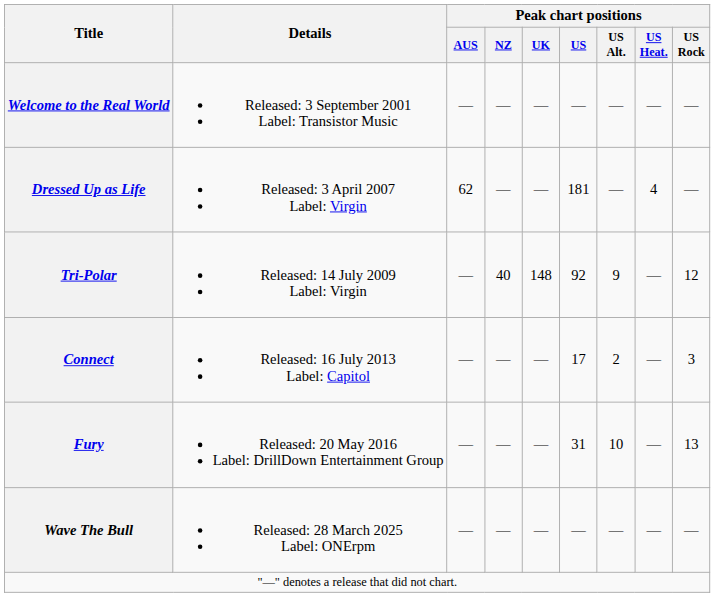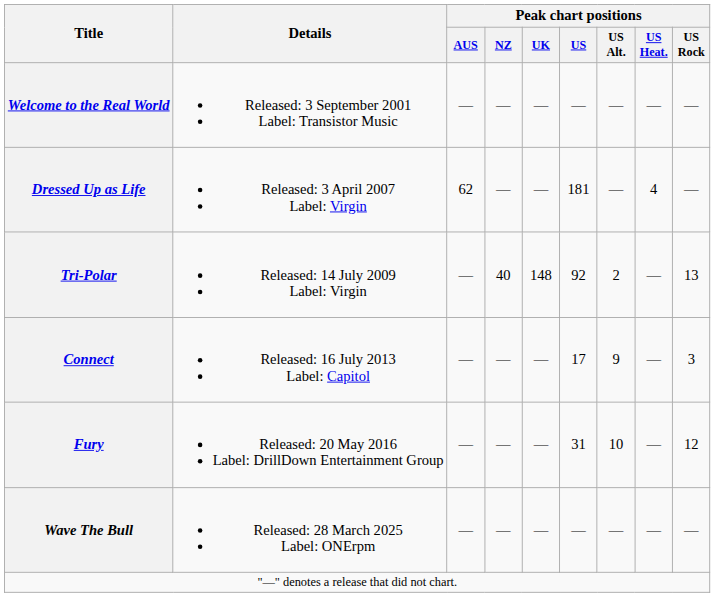Tri-Polar | Peak chart positions / US Alt.: 9 -> 2
Tri-Polar | Peak chart positions / US Rock: 12 -> 13
Connect | Peak chart positions / US Alt.: 2 -> 9
Fury | Peak chart positions / US Rock: 13 -> 12
